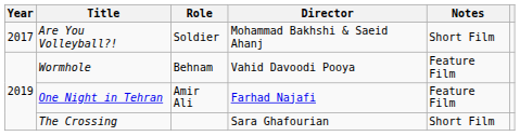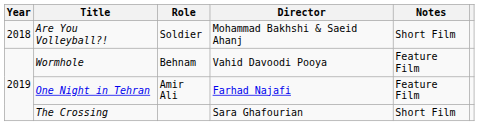Are You Volleyball?! | Year: 2017 -> 2018
